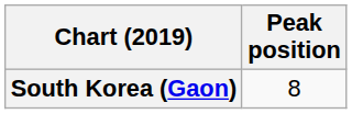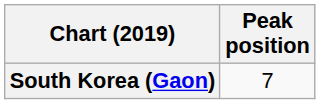South Korea (Gaon) | Peak position: 8 -> 7
